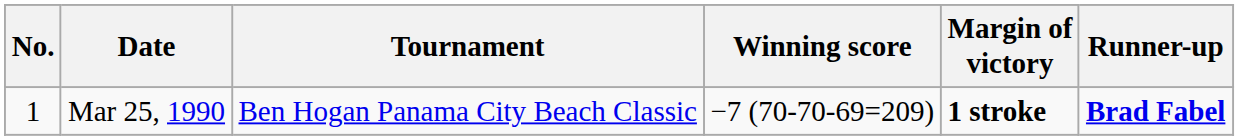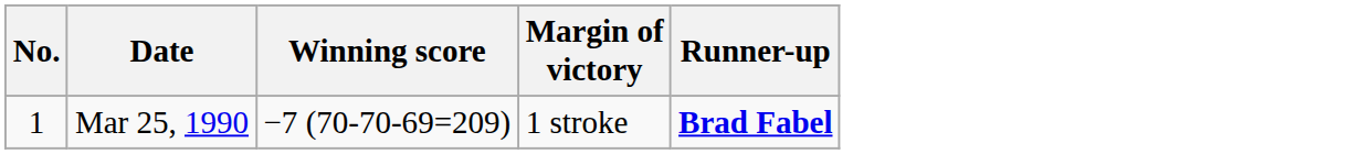- column: Tournament | Ben Hogan Panama City Beach Classic
Mar 25, 1990 | Margin of victory: bold -> normal
